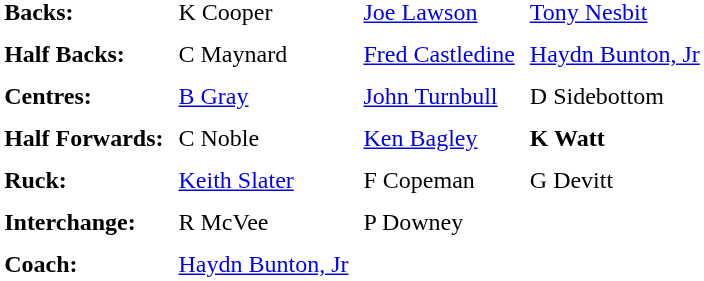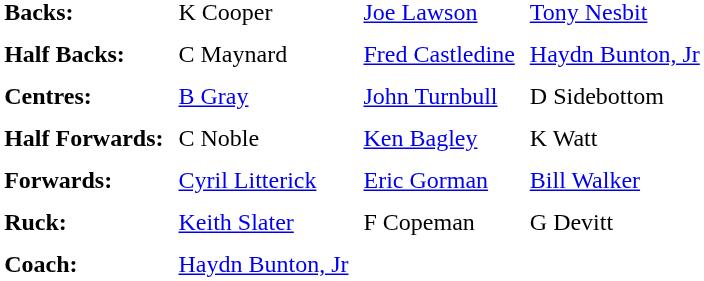Half Forwards: | column 4: bold -> normal
+ row: Forwards: | Cyril Litterick | Eric Gorman | Bill Walker
- row: Interchange: | R McVee | P Downey
